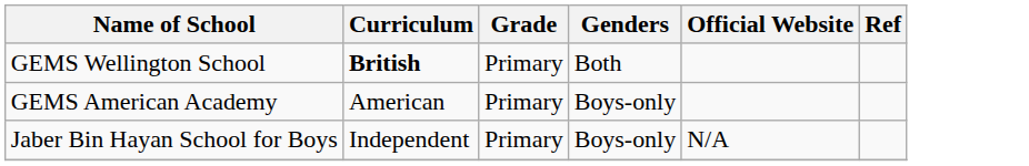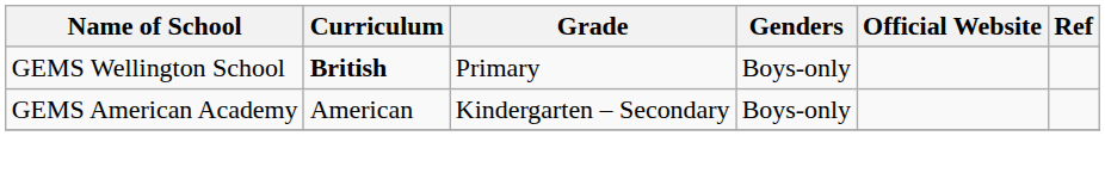GEMS Wellington School | Genders: Both -> Boys-only
GEMS American Academy | Grade: Primary -> Kindergarten – Secondary
- row: Jaber Bin Hayan School for Boys | Independent | Primary | Boys-only | N/A
